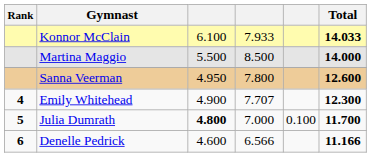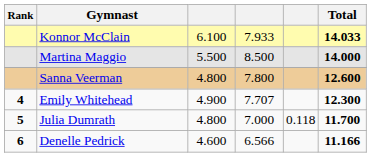Sanna Veerman | column 3: 4.950 -> 4.800
Julia Dumrath | column 3: bold -> normal
Julia Dumrath | column 5: 0.100 -> 0.118
